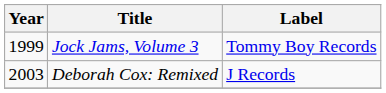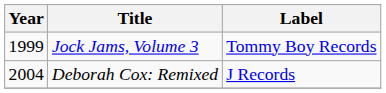Deborah Cox: Remixed | Year: 2003 -> 2004
